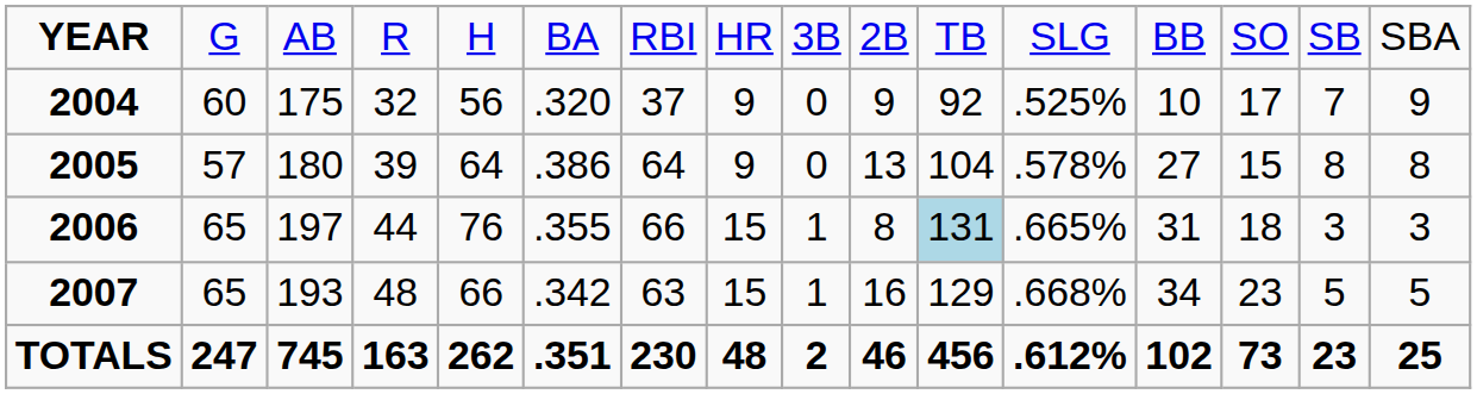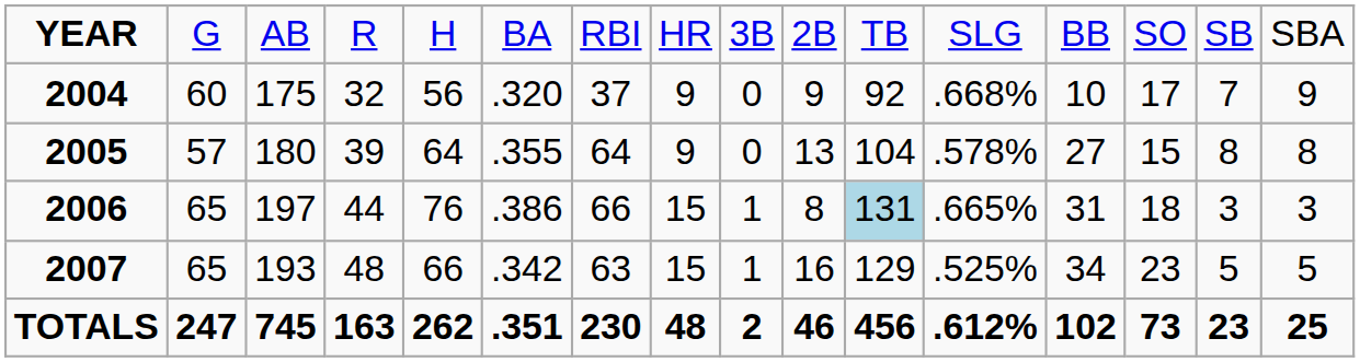2004 | column 12: .525% -> .668%
2005 | column 6: .386 -> .355
2006 | column 6: .355 -> .386
2007 | column 12: .668% -> .525%
